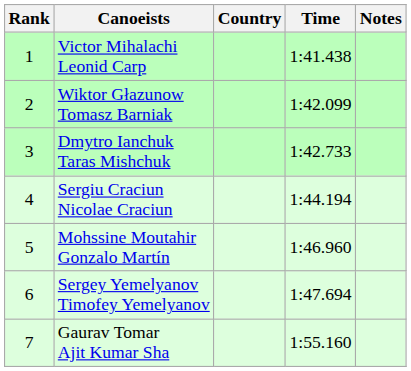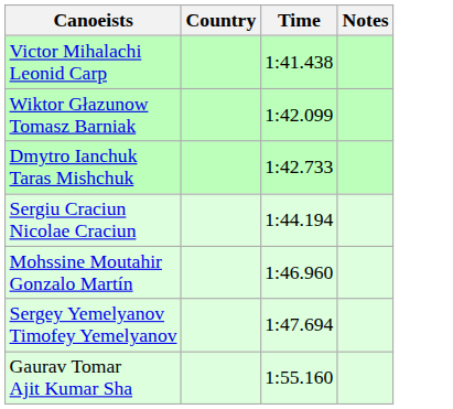- column: Rank | 1 | 2 | 3 | 4 | 5 | 6 | 7
